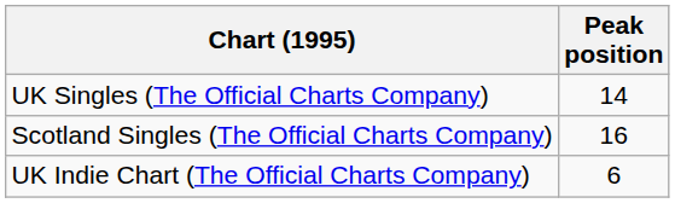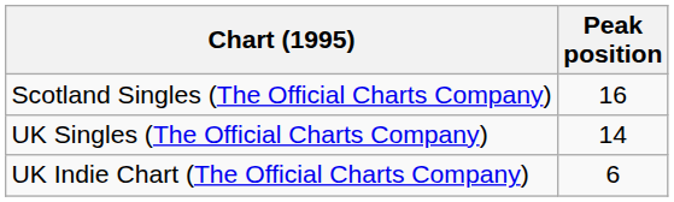rows swapped: Scotland Singles (The Official Charts Company) <-> UK Singles (The Official Charts Company)
